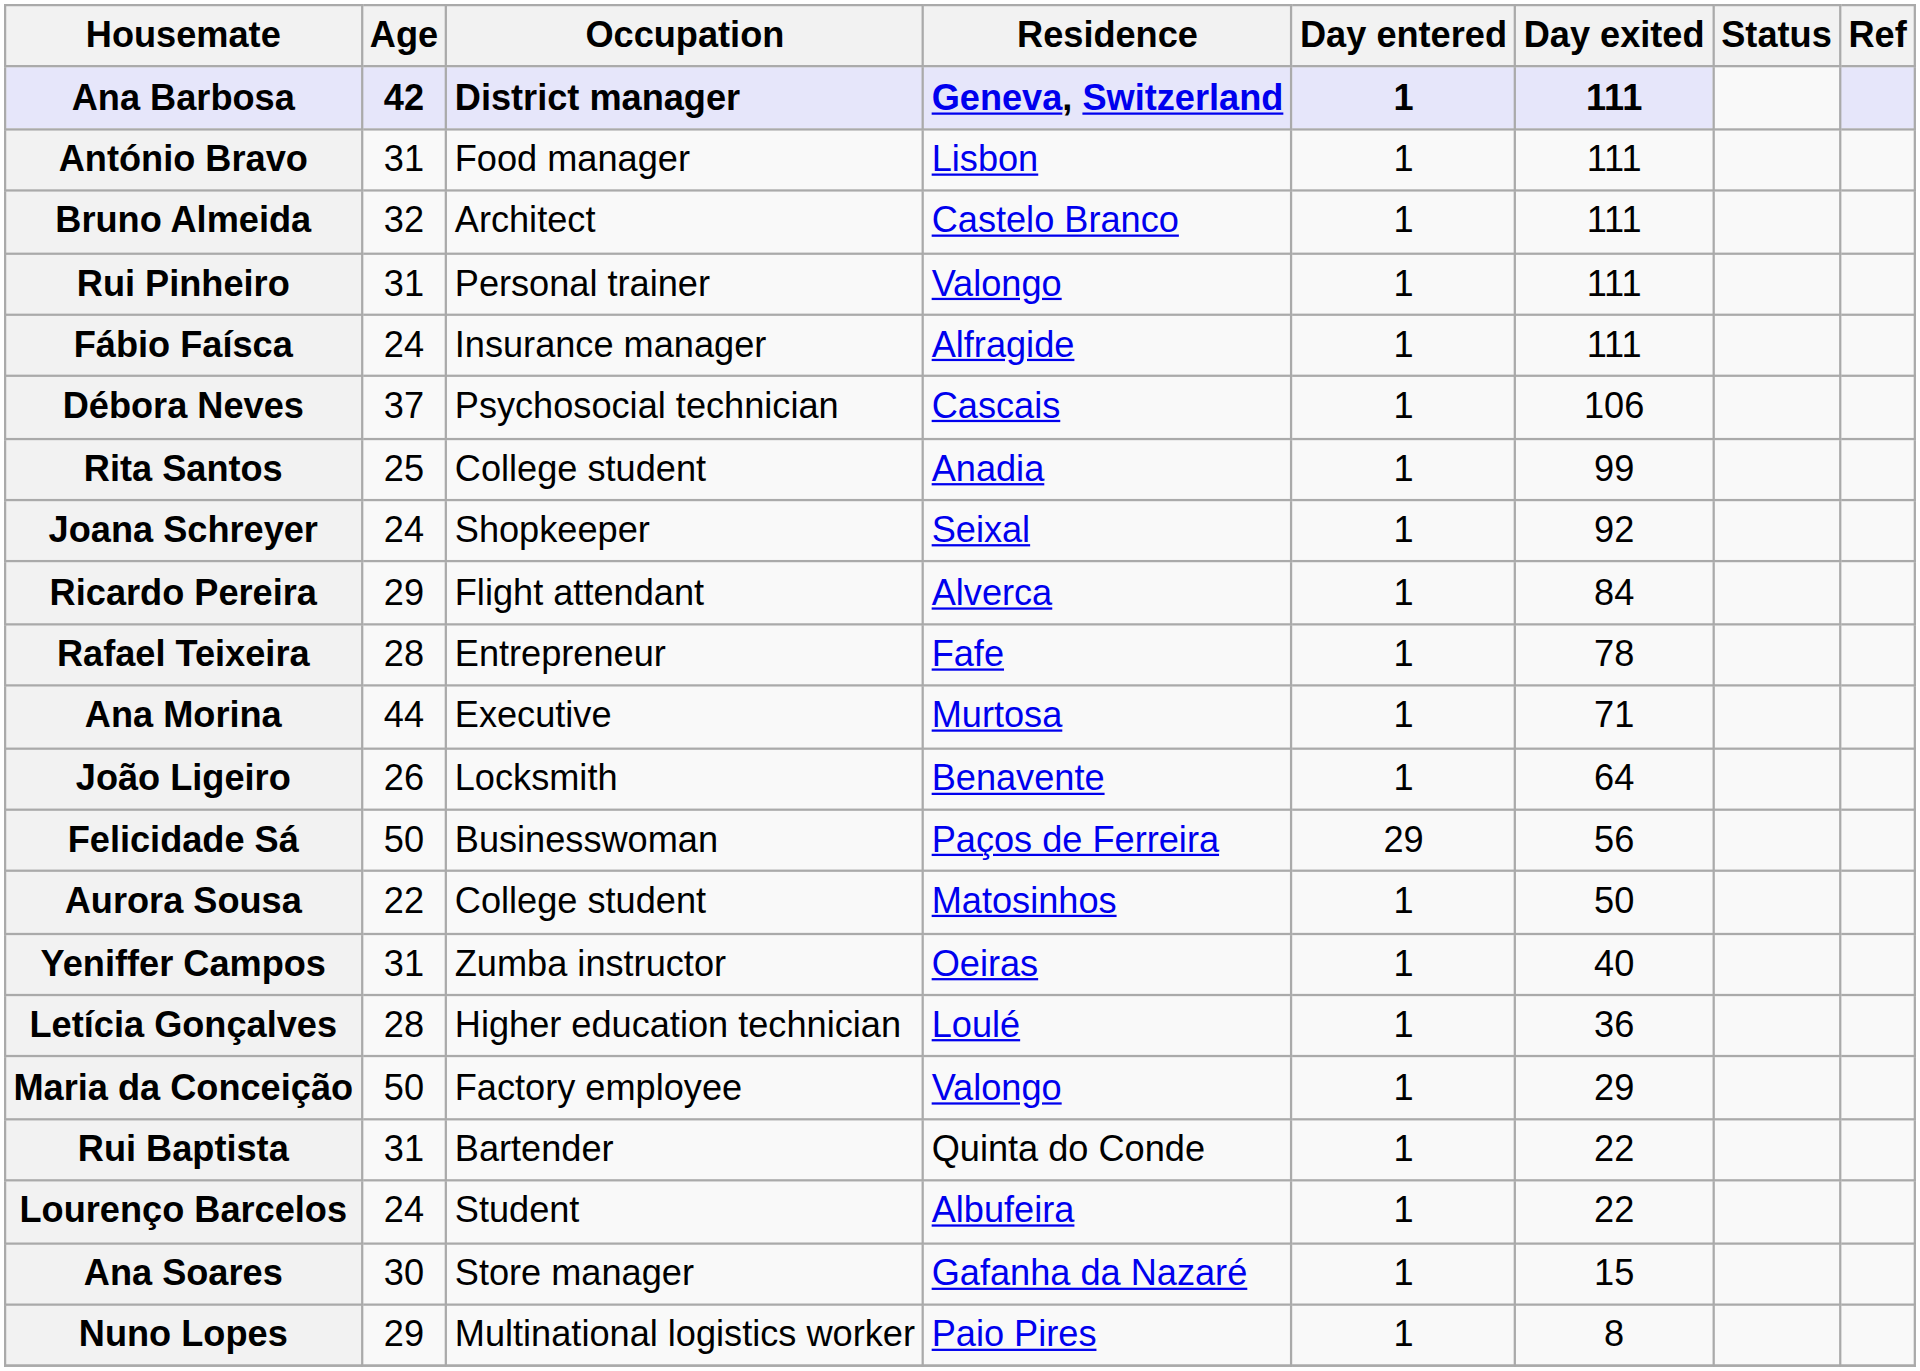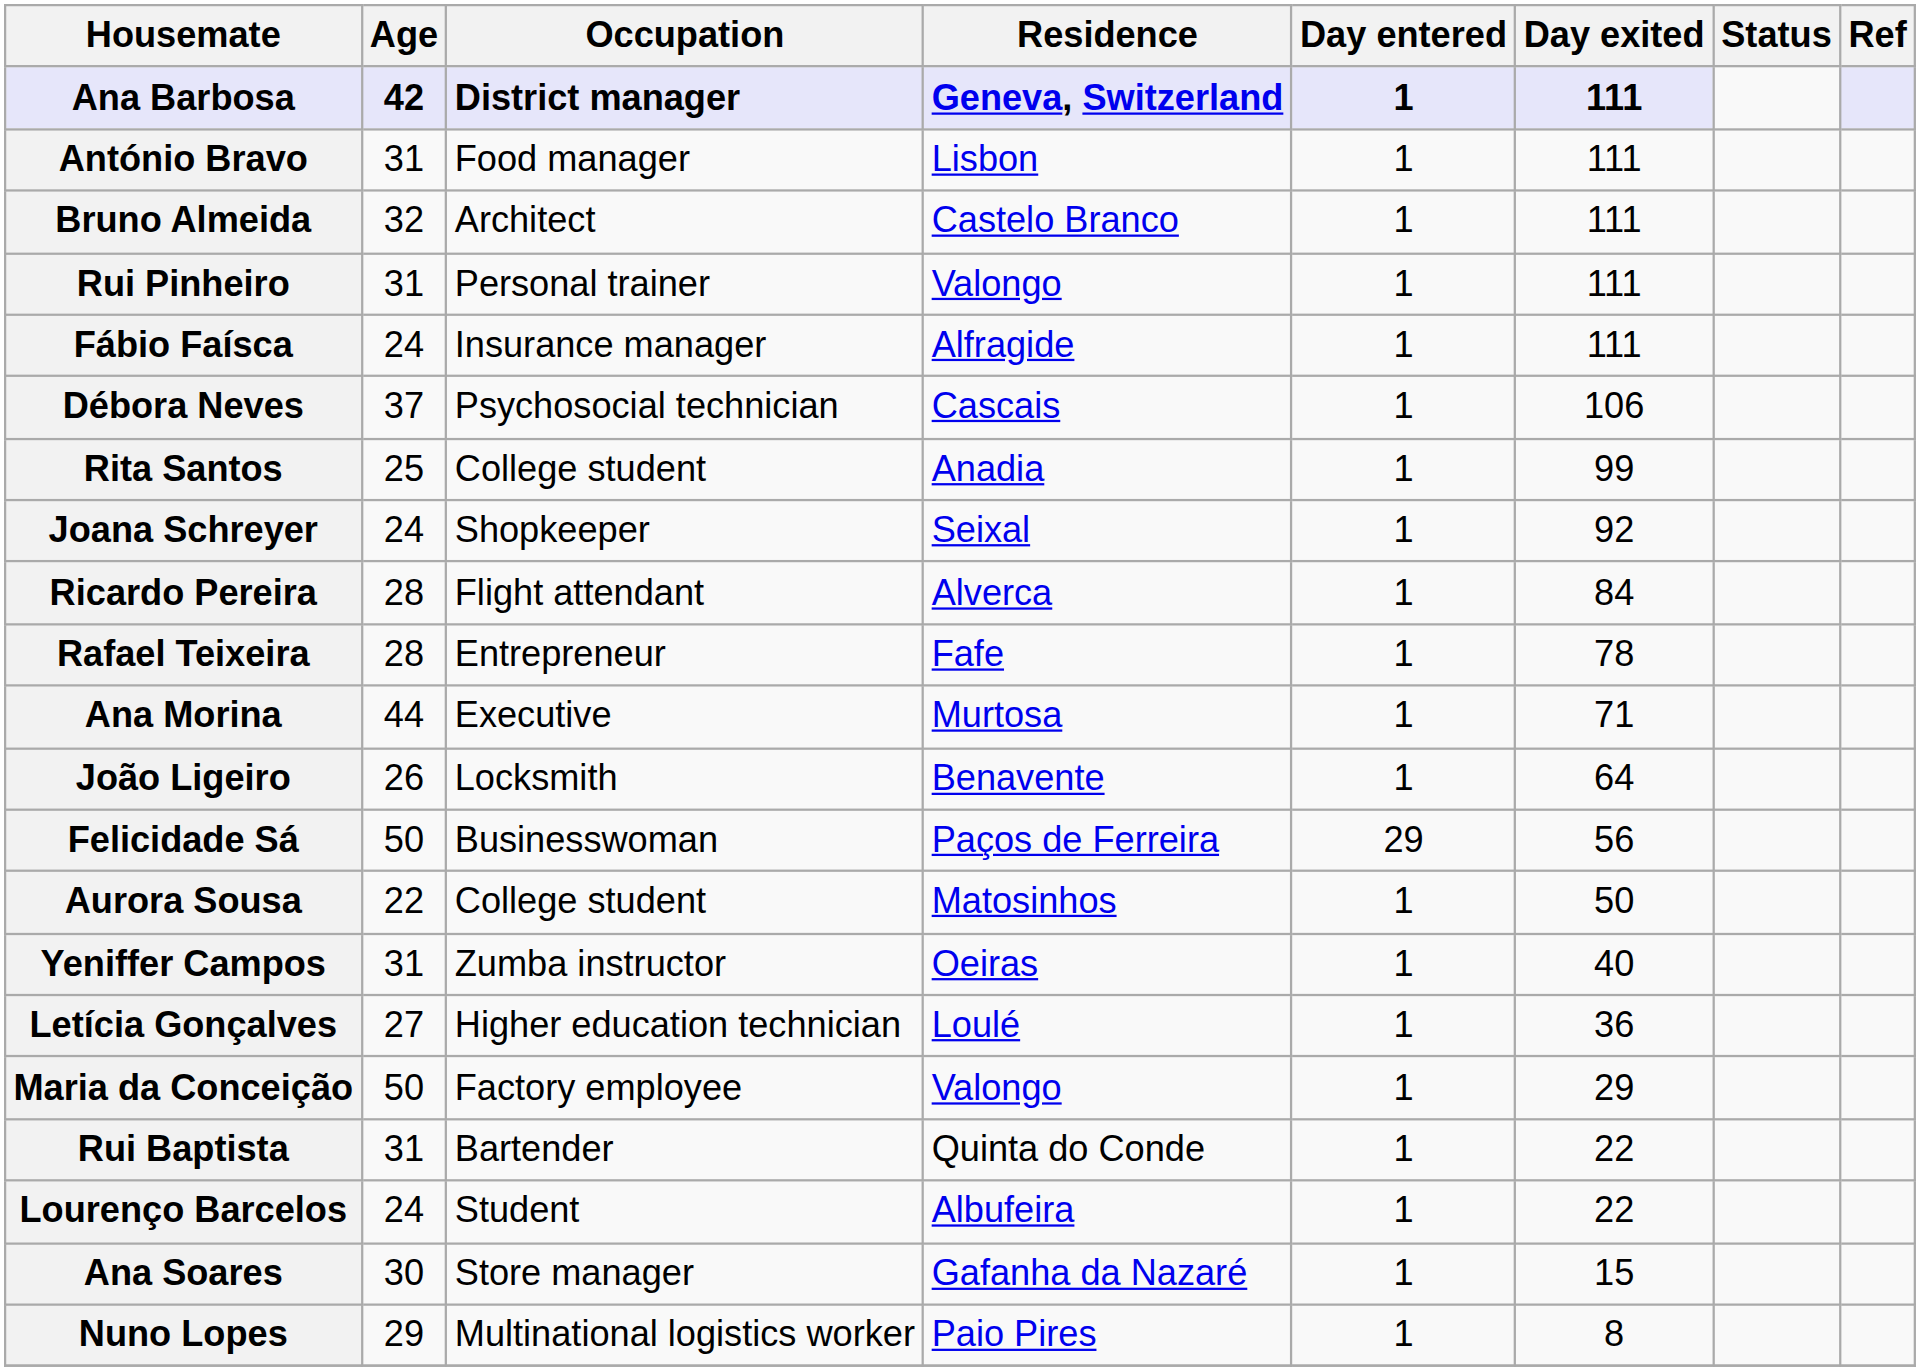Ricardo Pereira | Age: 29 -> 28
Letícia Gonçalves | Age: 28 -> 27
